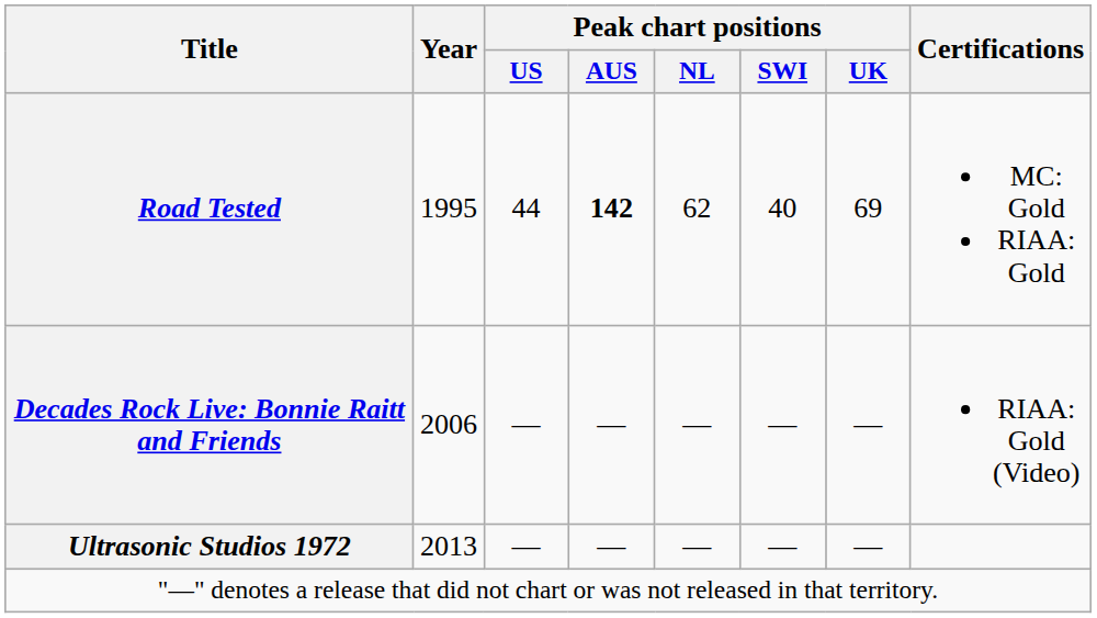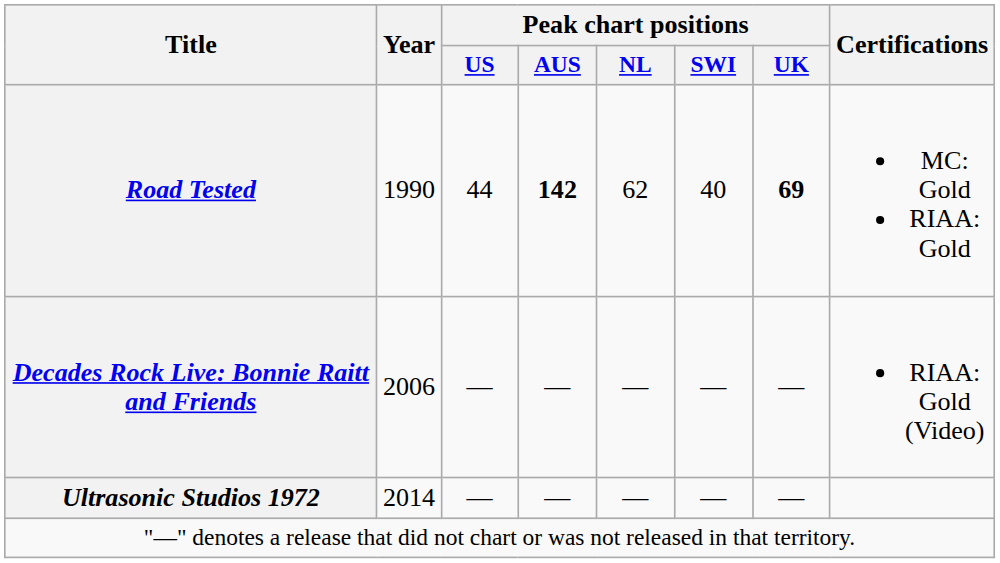Road Tested | Year: 1995 -> 1990
Road Tested | Peak chart positions / UK: normal -> bold
Ultrasonic Studios 1972 | Year: 2013 -> 2014
